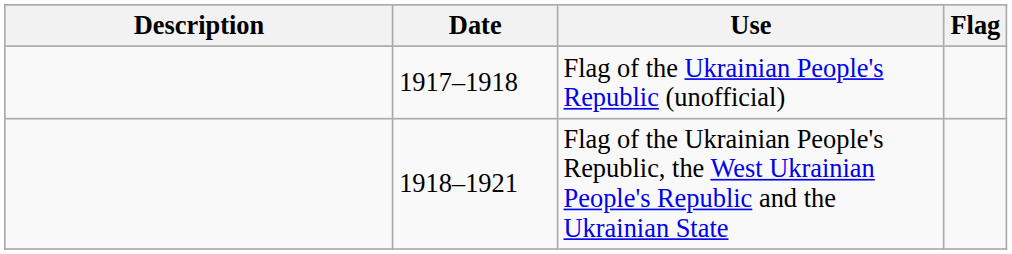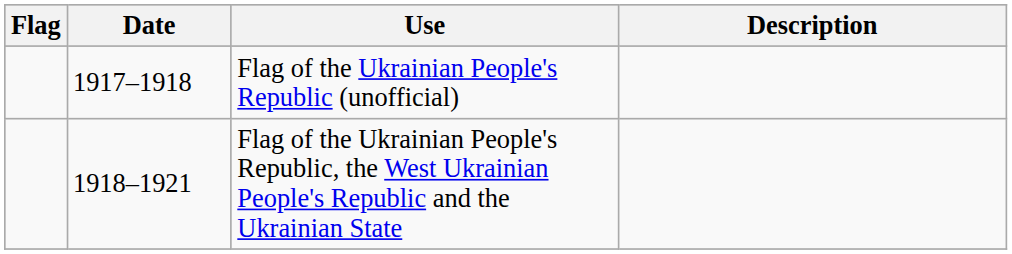columns swapped: Flag <-> Description
